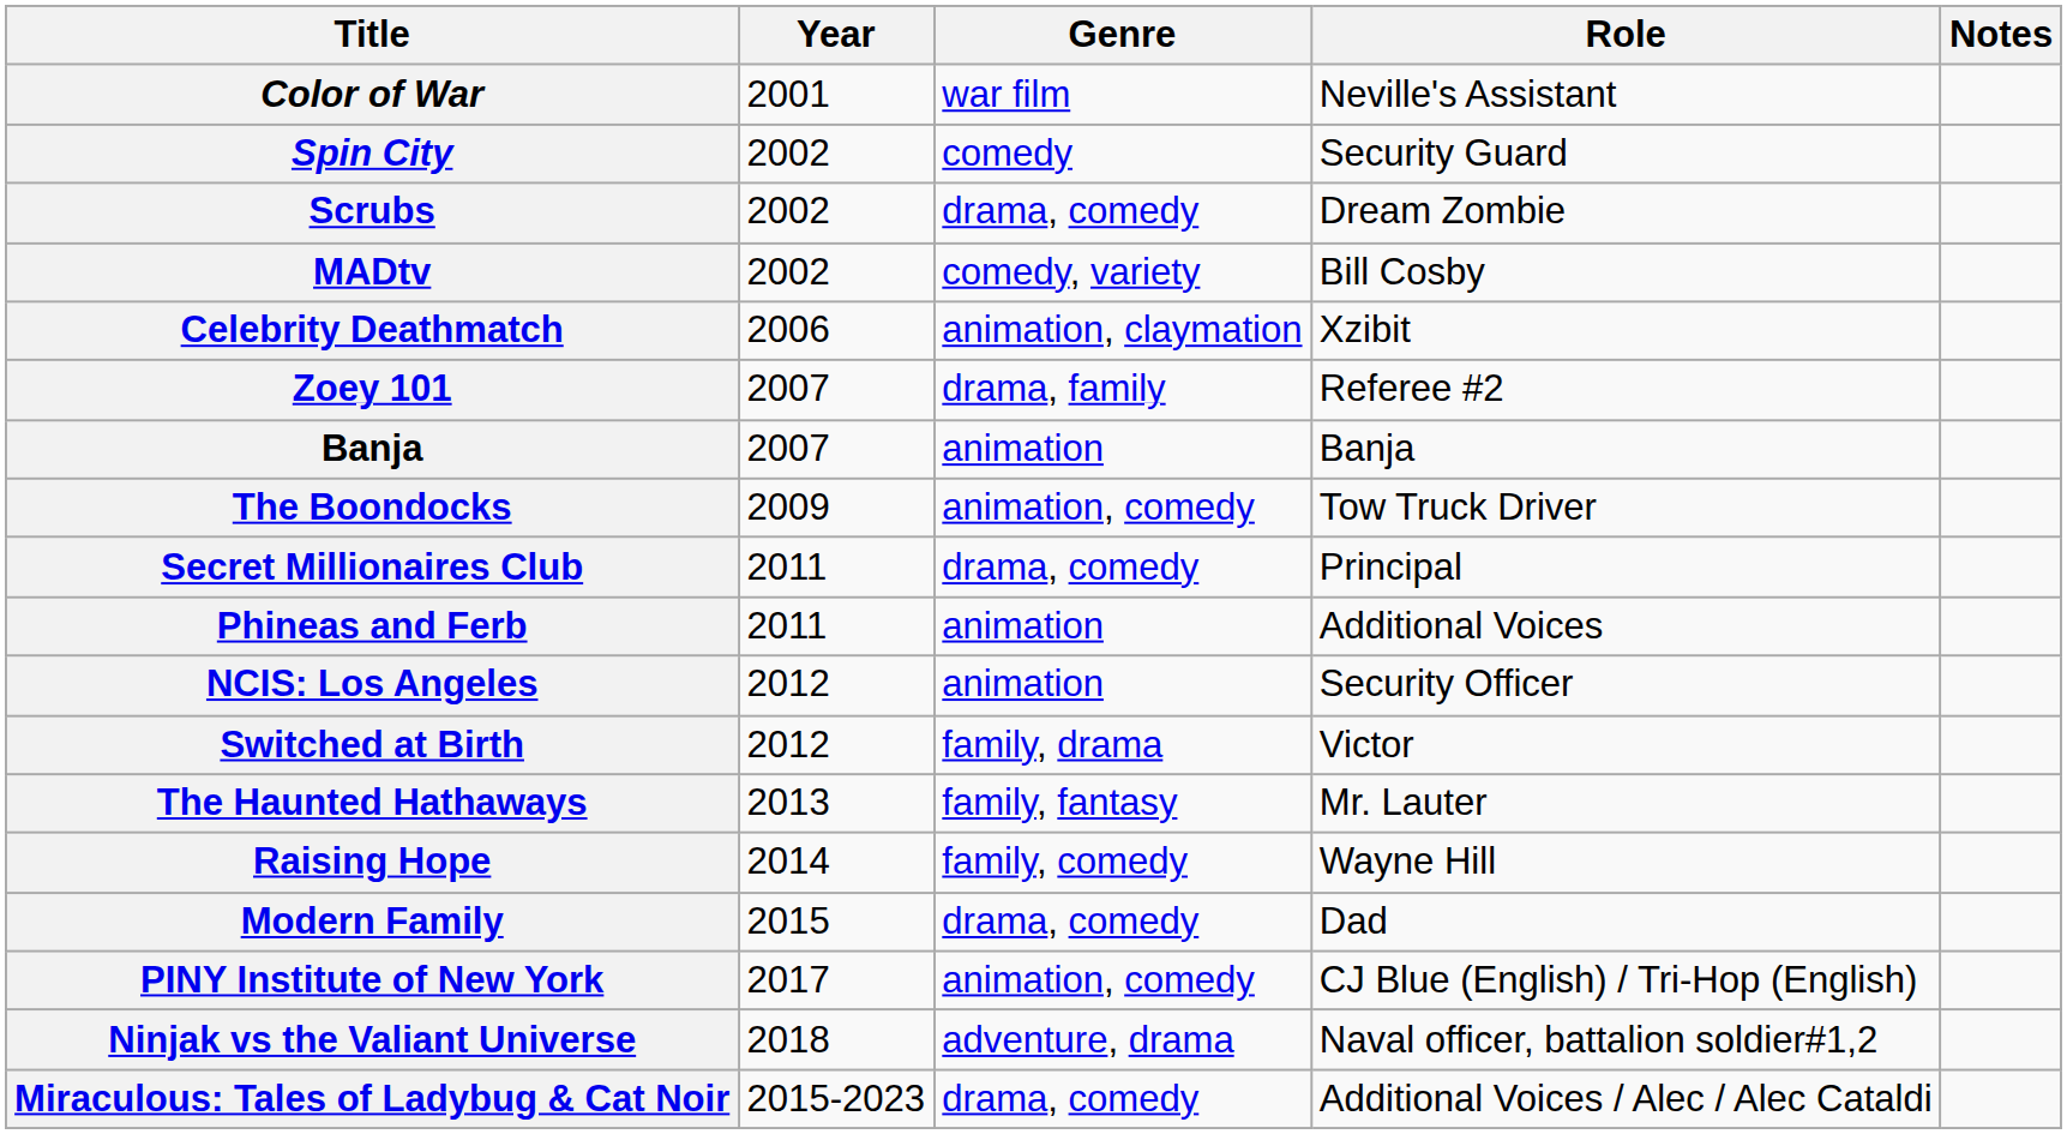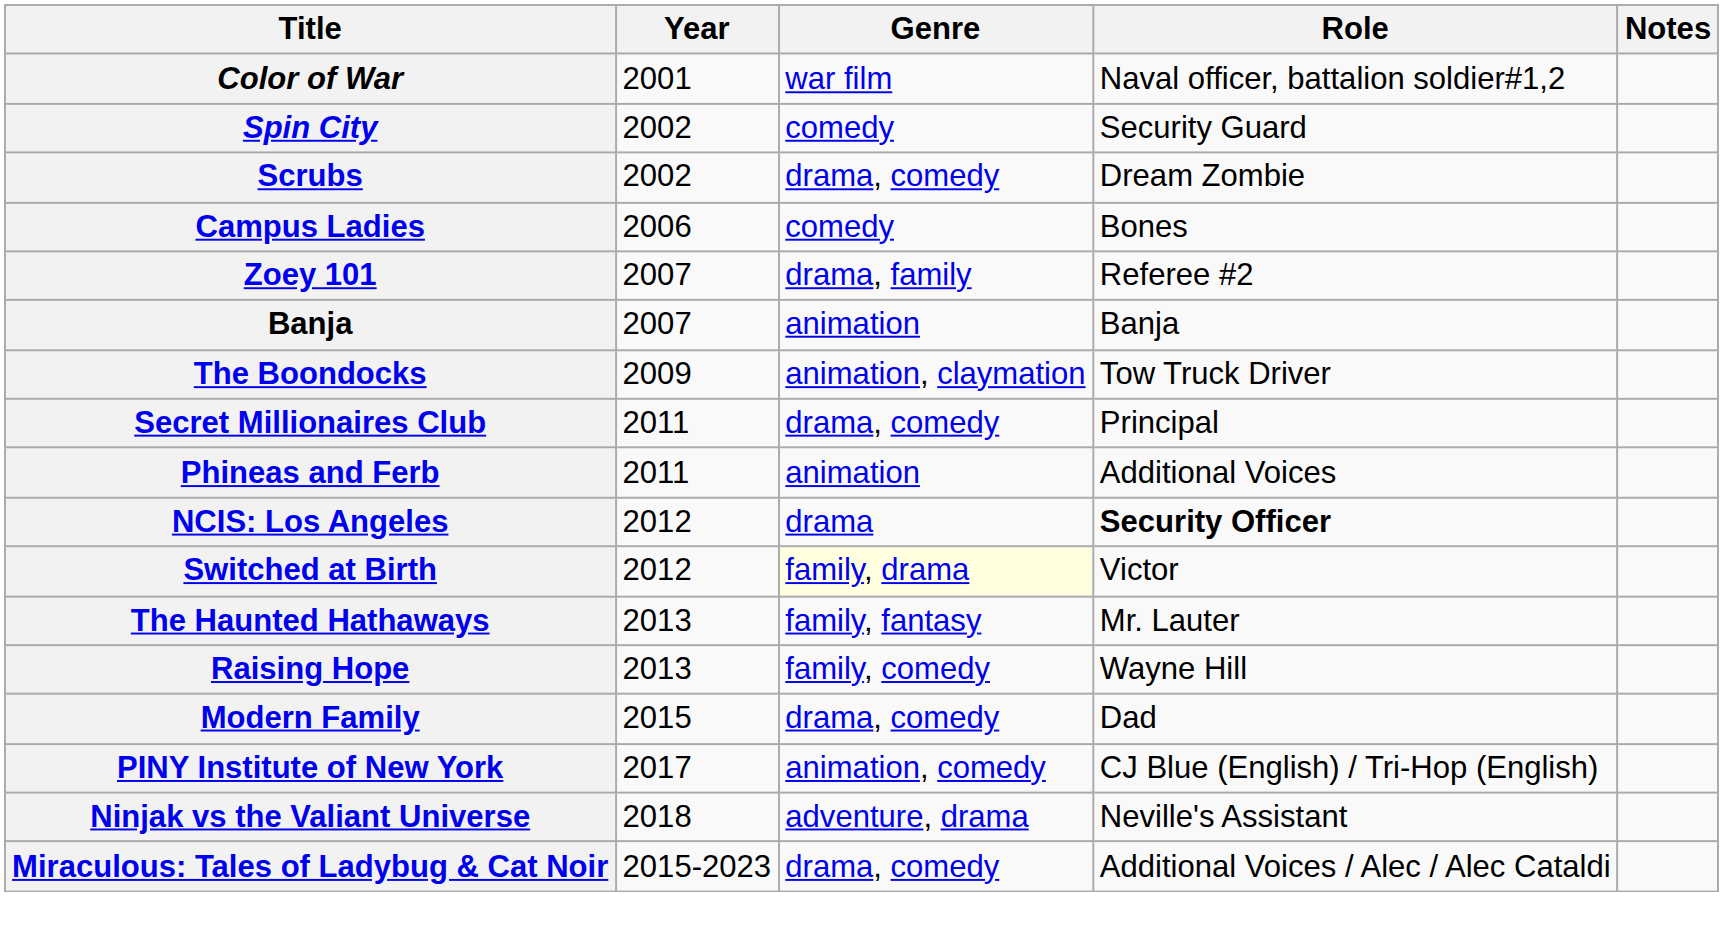Color of War | Role: Neville's Assistant -> Naval officer, battalion soldier#1,2
- row: MADtv | 2002 | comedy, variety | Bill Cosby
+ row: Campus Ladies | 2006 | comedy | Bones
- row: Celebrity Deathmatch | 2006 | animation, claymation | Xzibit
The Boondocks | Genre: animation, comedy -> animation, claymation
NCIS: Los Angeles | Genre: animation -> drama
NCIS: Los Angeles | Role: normal -> bold
Switched at Birth | Genre: no background -> lightyellow background
Raising Hope | Year: 2014 -> 2013
Ninjak vs the Valiant Universe | Role: Naval officer, battalion soldier#1,2 -> Neville's Assistant
